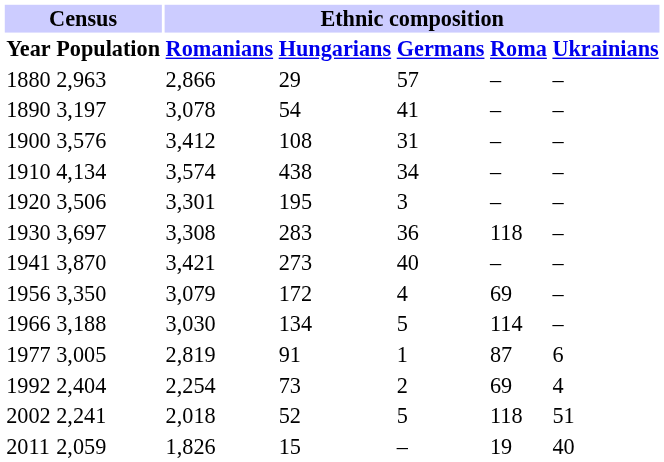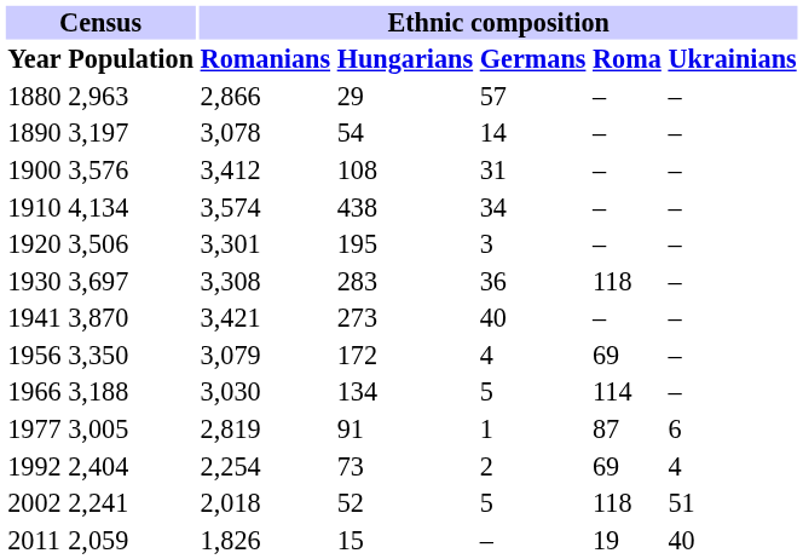1890 | Ethnic composition / Germans: 41 -> 14
